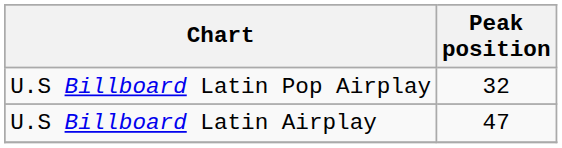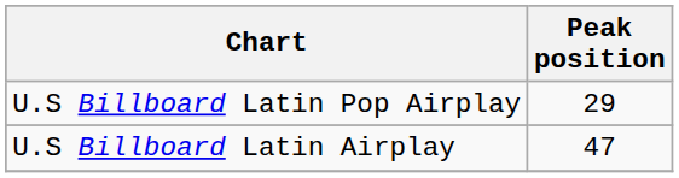U.S Billboard Latin Pop Airplay | Peak position: 32 -> 29
